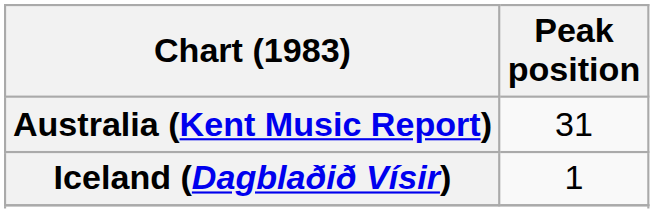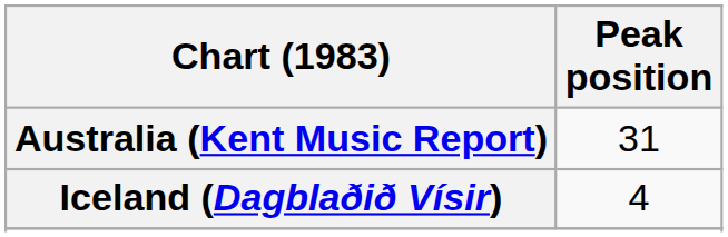Iceland (Dagblaðið Vísir) | Peak position: 1 -> 4
